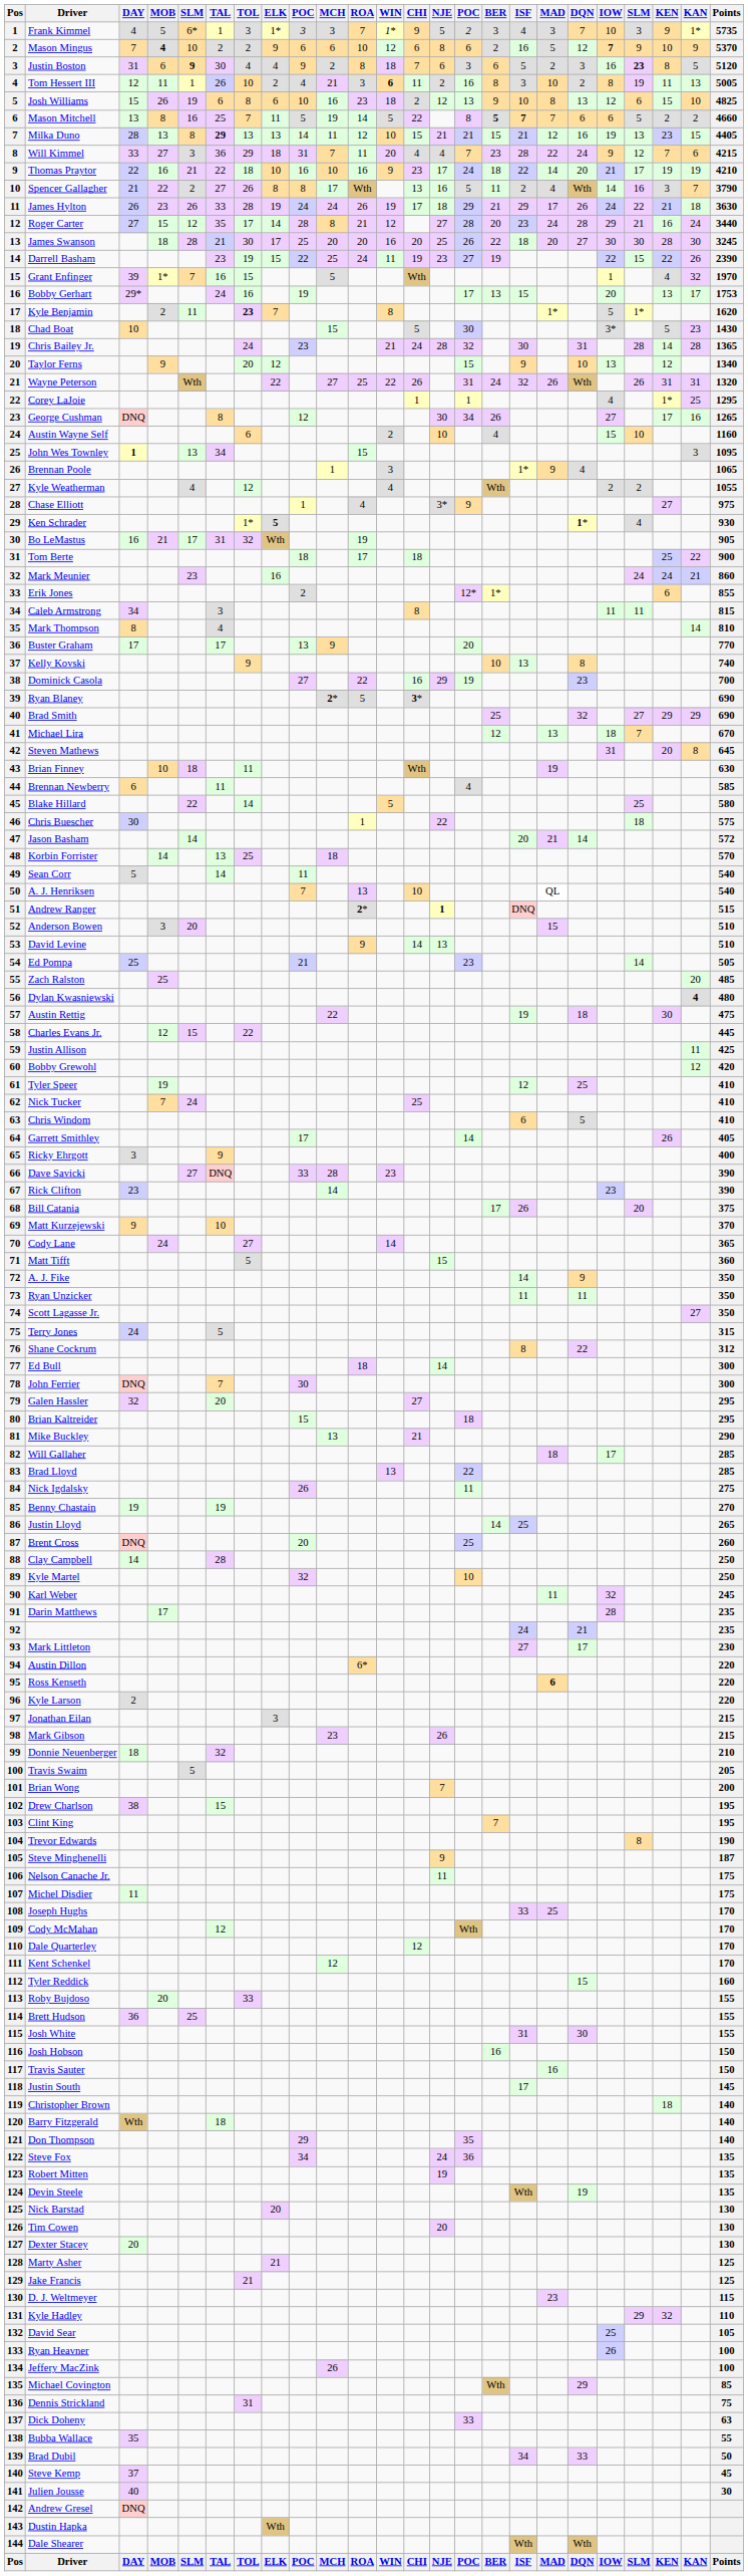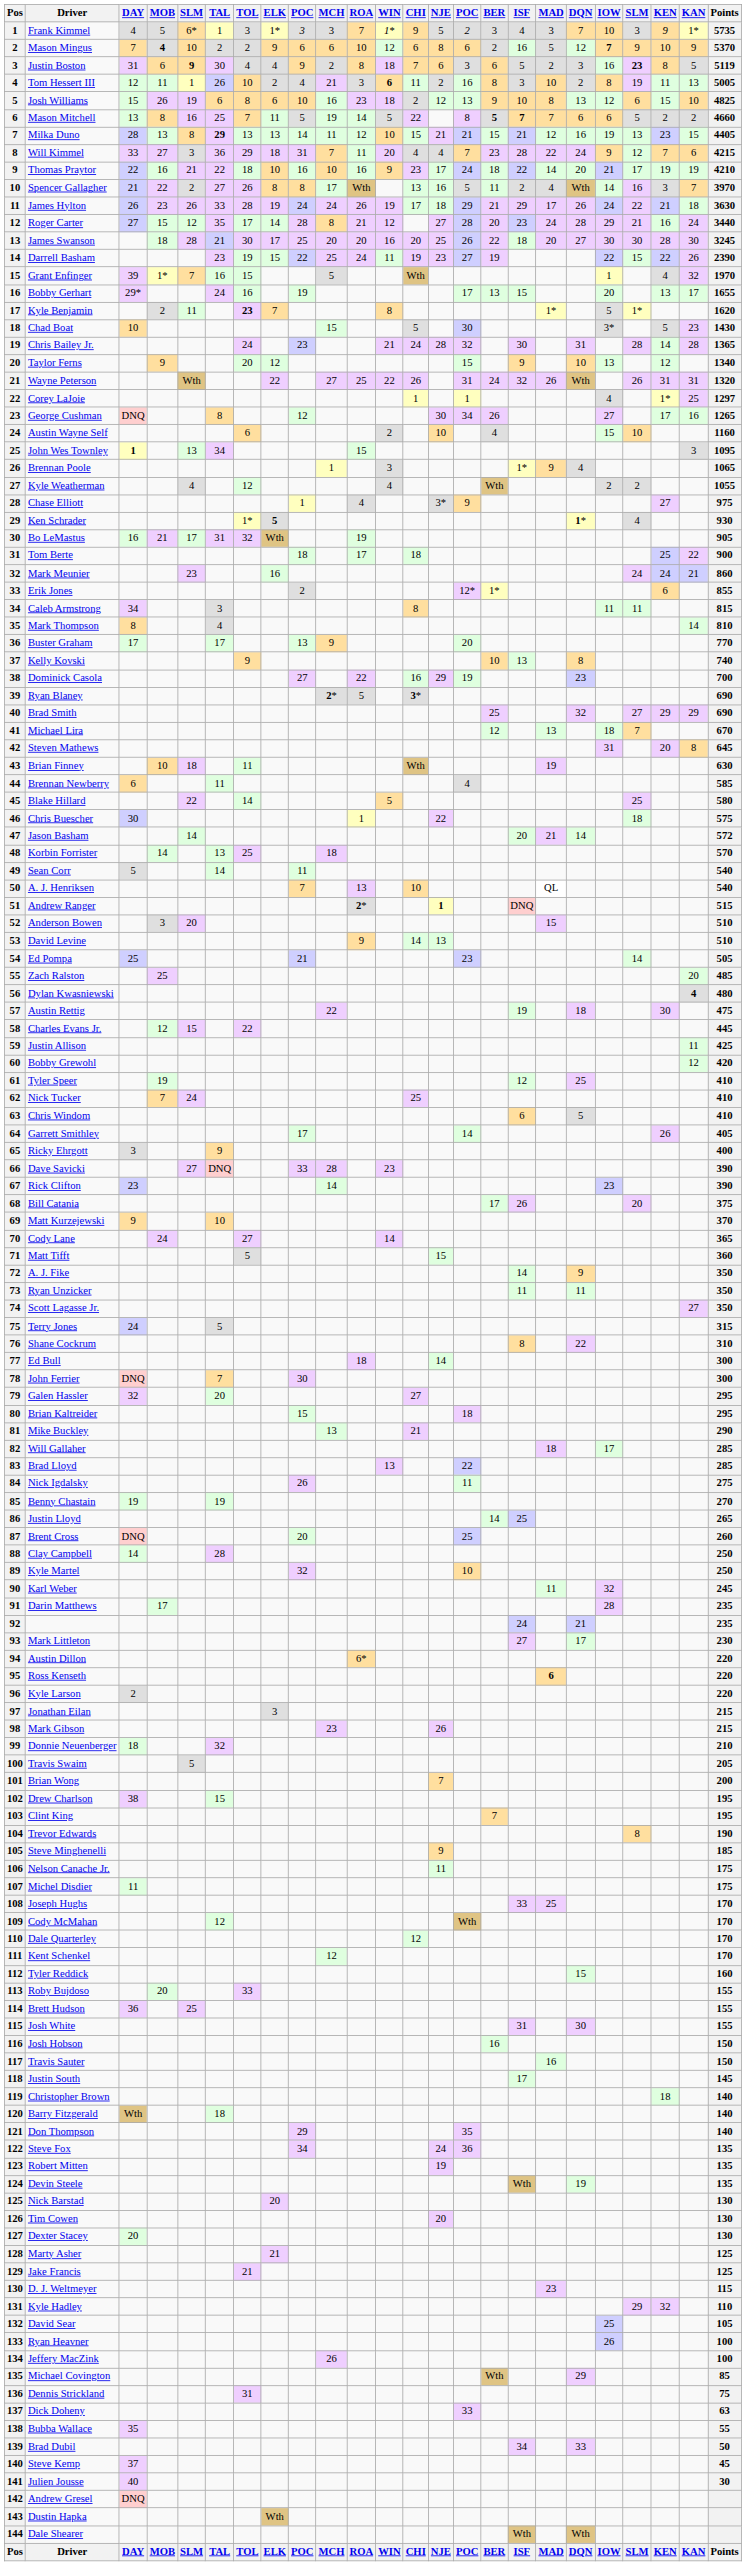Justin Boston | Points: 5120 -> 5119
Spencer Gallagher | Points: 3790 -> 3970
Bobby Gerhart | Points: 1753 -> 1655
Corey LaJoie | Points: 1295 -> 1297
Shane Cockrum | Points: 312 -> 310
Steve Minghenelli | Points: 187 -> 185
